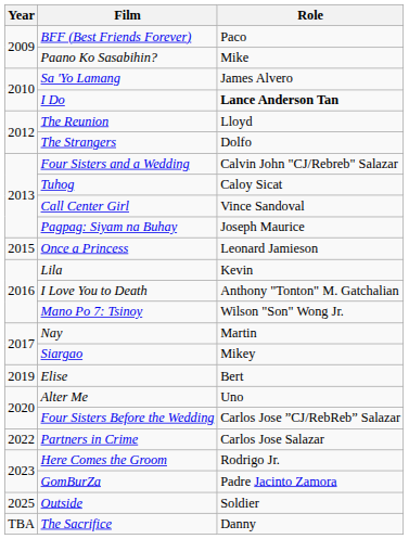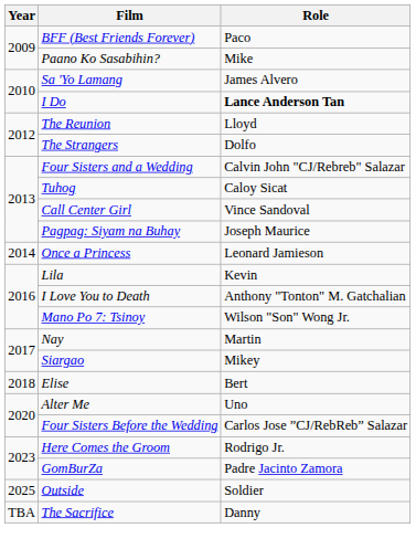Once a Princess | Year: 2015 -> 2014
Elise | Year: 2019 -> 2018
- row: 2022 | Partners in Crime | Carlos Jose Salazar
